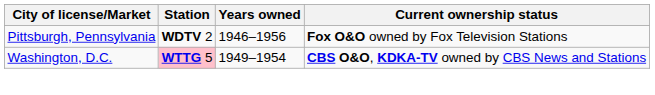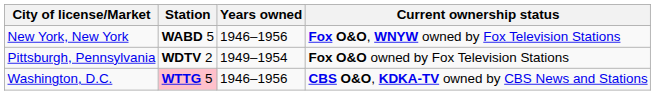+ row: New York, New York | WABD 5 | 1946–1956 | Fox O&O, WNYW owned by Fox Television Stations
Pittsburgh, Pennsylvania | Years owned: 1946–1956 -> 1949–1954
Washington, D.C. | Years owned: 1949–1954 -> 1946–1956
